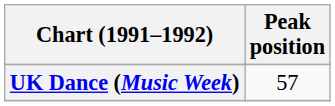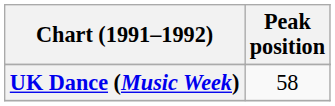UK Dance (Music Week) | Peak position: 57 -> 58
